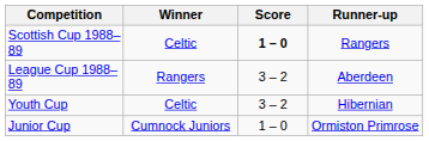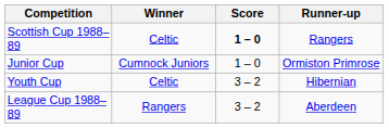rows swapped: League Cup 1988–89 <-> Junior Cup
